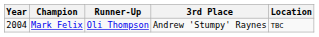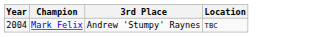- column: Runner-Up | Oli Thompson
